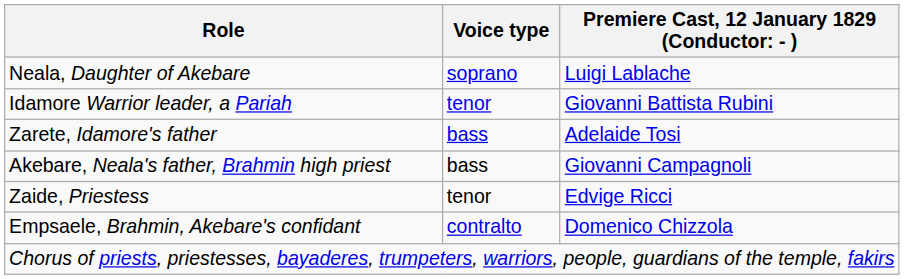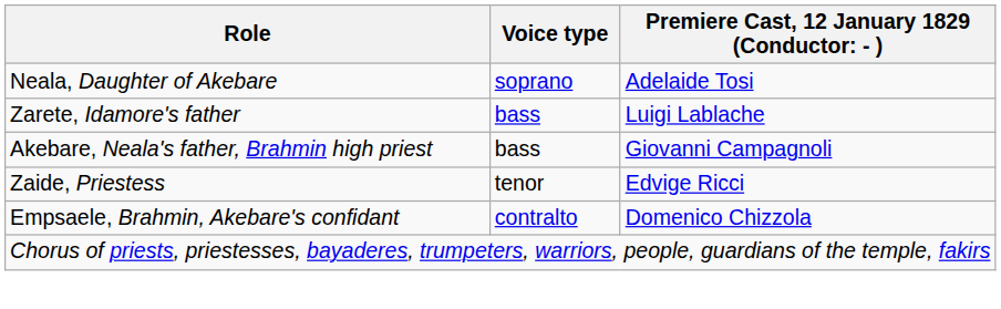Neala, Daughter of Akebare | column 3: Luigi Lablache -> Adelaide Tosi
- row: Idamore Warrior leader, a Pariah | tenor | Giovanni Battista Rubini
Zarete, Idamore's father | column 3: Adelaide Tosi -> Luigi Lablache
